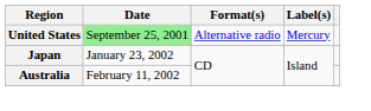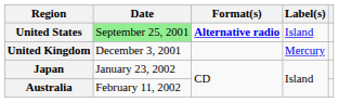United States | Format(s): normal -> bold
United States | Label(s): Mercury -> Island
+ row: United Kingdom | December 3, 2001 | Mercury
